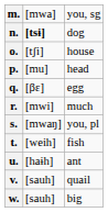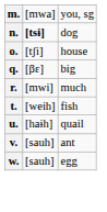- row: p. | [mu] | head
q. | column 3: egg -> big
- row: s. | [mwaŋ] | you, pl
u. | column 3: ant -> quail
v. | column 3: quail -> ant
w. | column 3: big -> egg
